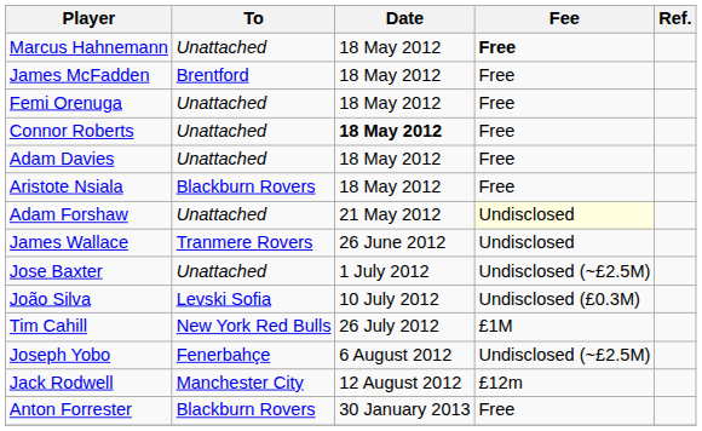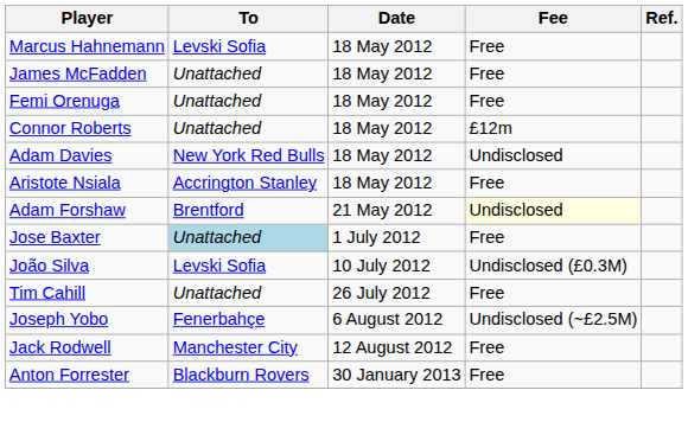Marcus Hahnemann | To: Unattached -> Levski Sofia
Marcus Hahnemann | Fee: bold -> normal
James McFadden | To: Brentford -> Unattached
Connor Roberts | Date: bold -> normal
Connor Roberts | Fee: Free -> £12m
Adam Davies | To: Unattached -> New York Red Bulls
Adam Davies | Fee: Free -> Undisclosed
Aristote Nsiala | To: Blackburn Rovers -> Accrington Stanley
Adam Forshaw | To: Unattached -> Brentford
- row: James Wallace | Tranmere Rovers | 26 June 2012 | Undisclosed
Jose Baxter | To: no background -> lightblue background
Jose Baxter | Fee: Undisclosed (~£2.5M) -> Free
Tim Cahill | To: New York Red Bulls -> Unattached
Tim Cahill | Fee: £1M -> Free
Jack Rodwell | Fee: £12m -> Free
